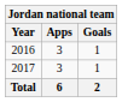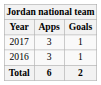rows swapped: 2016 <-> 2017
